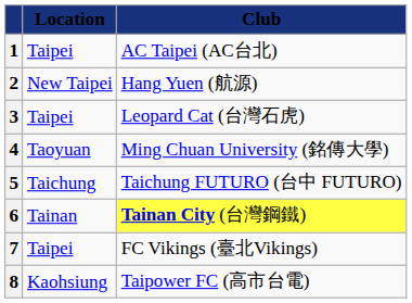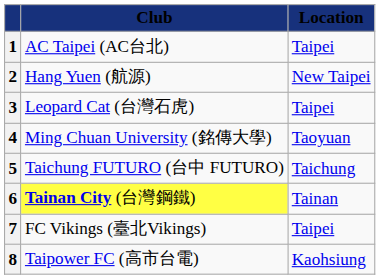columns swapped: Club <-> Location
